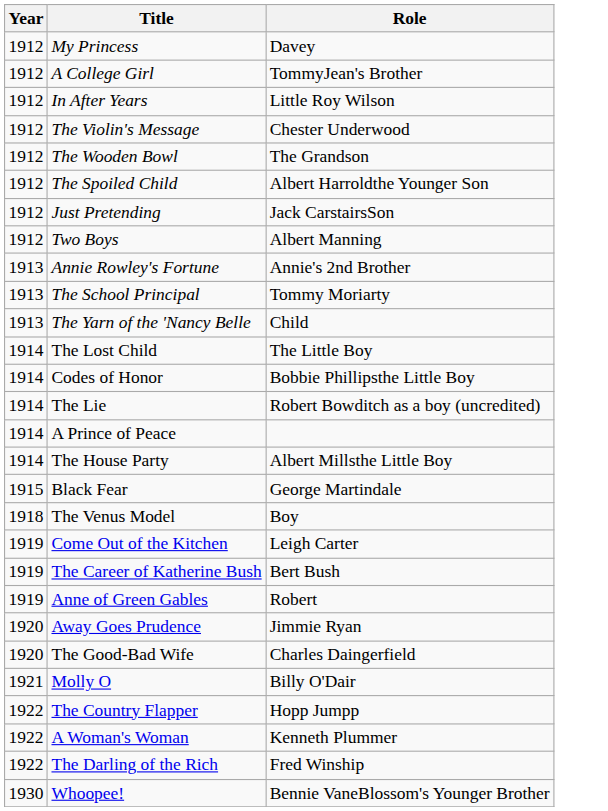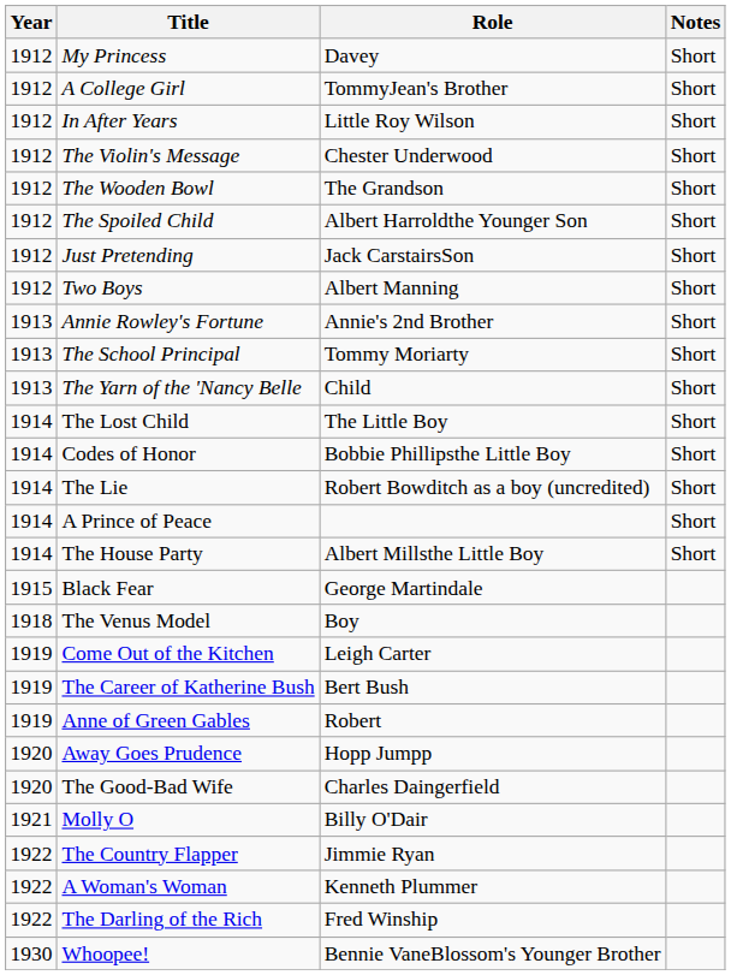+ column: Notes | Short | Short | Short | Short | Short | Short | Short | Short | Short | Short | Short | Short | Short | Short | Short | Short
Away Goes Prudence | Role: Jimmie Ryan -> Hopp Jumpp
The Country Flapper | Role: Hopp Jumpp -> Jimmie Ryan
